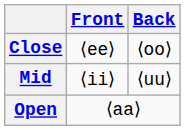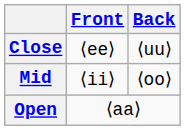Close | Back: ⟨oo⟩ -> ⟨uu⟩
Mid | Back: ⟨uu⟩ -> ⟨oo⟩
